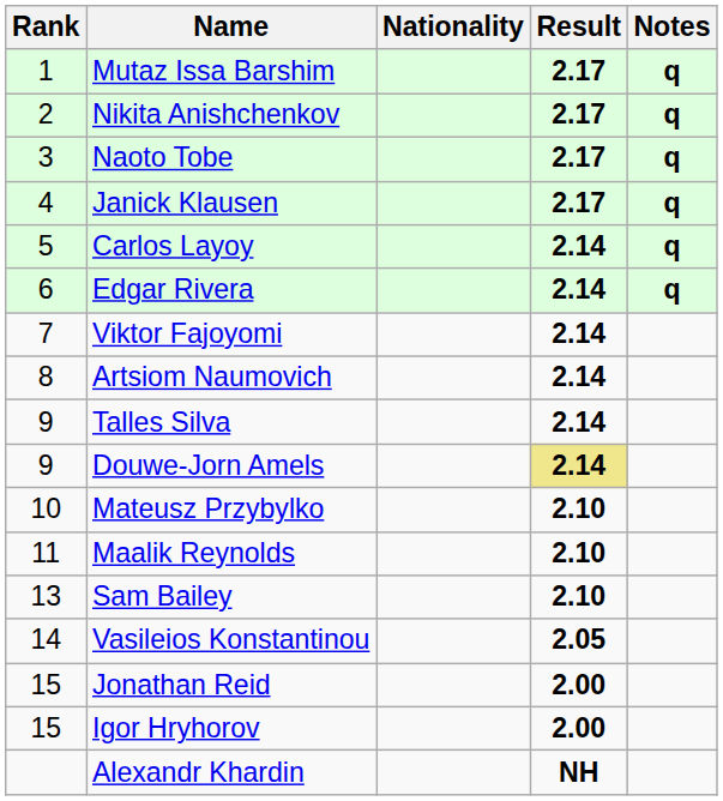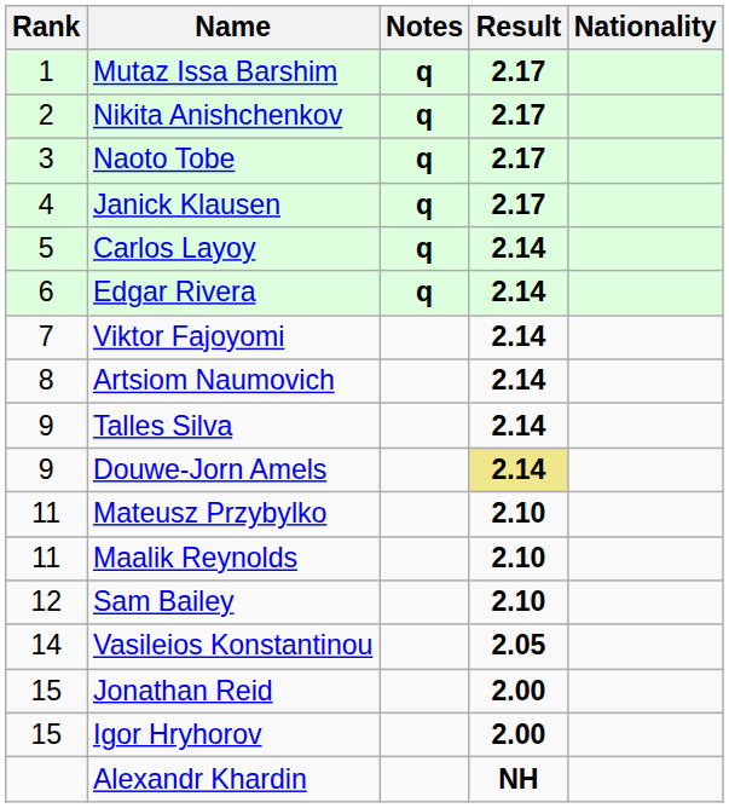columns swapped: Nationality <-> Notes
Mateusz Przybylko | Rank: 10 -> 11
Sam Bailey | Rank: 13 -> 12
